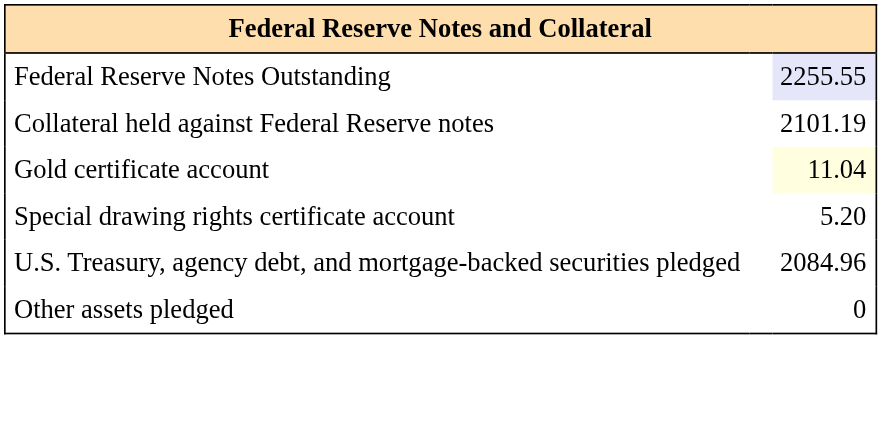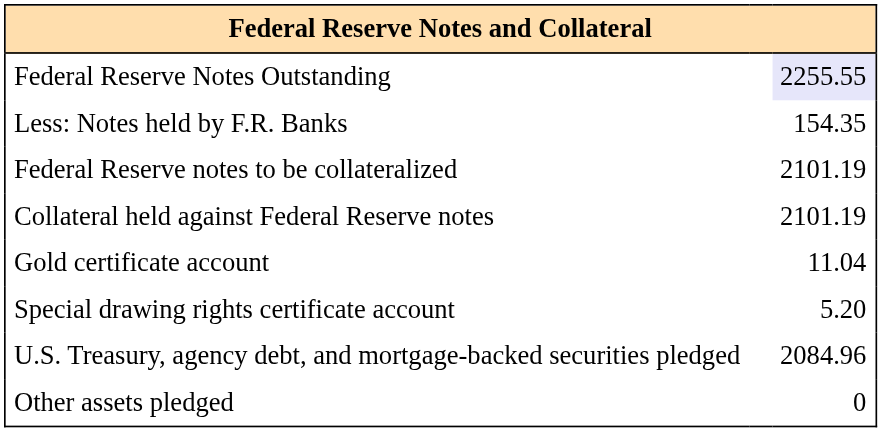+ row: Less: Notes held by F.R. Banks | 154.35
+ row: Federal Reserve notes to be collateralized | 2101.19
Gold certificate account | column 3: lightyellow background -> no background
